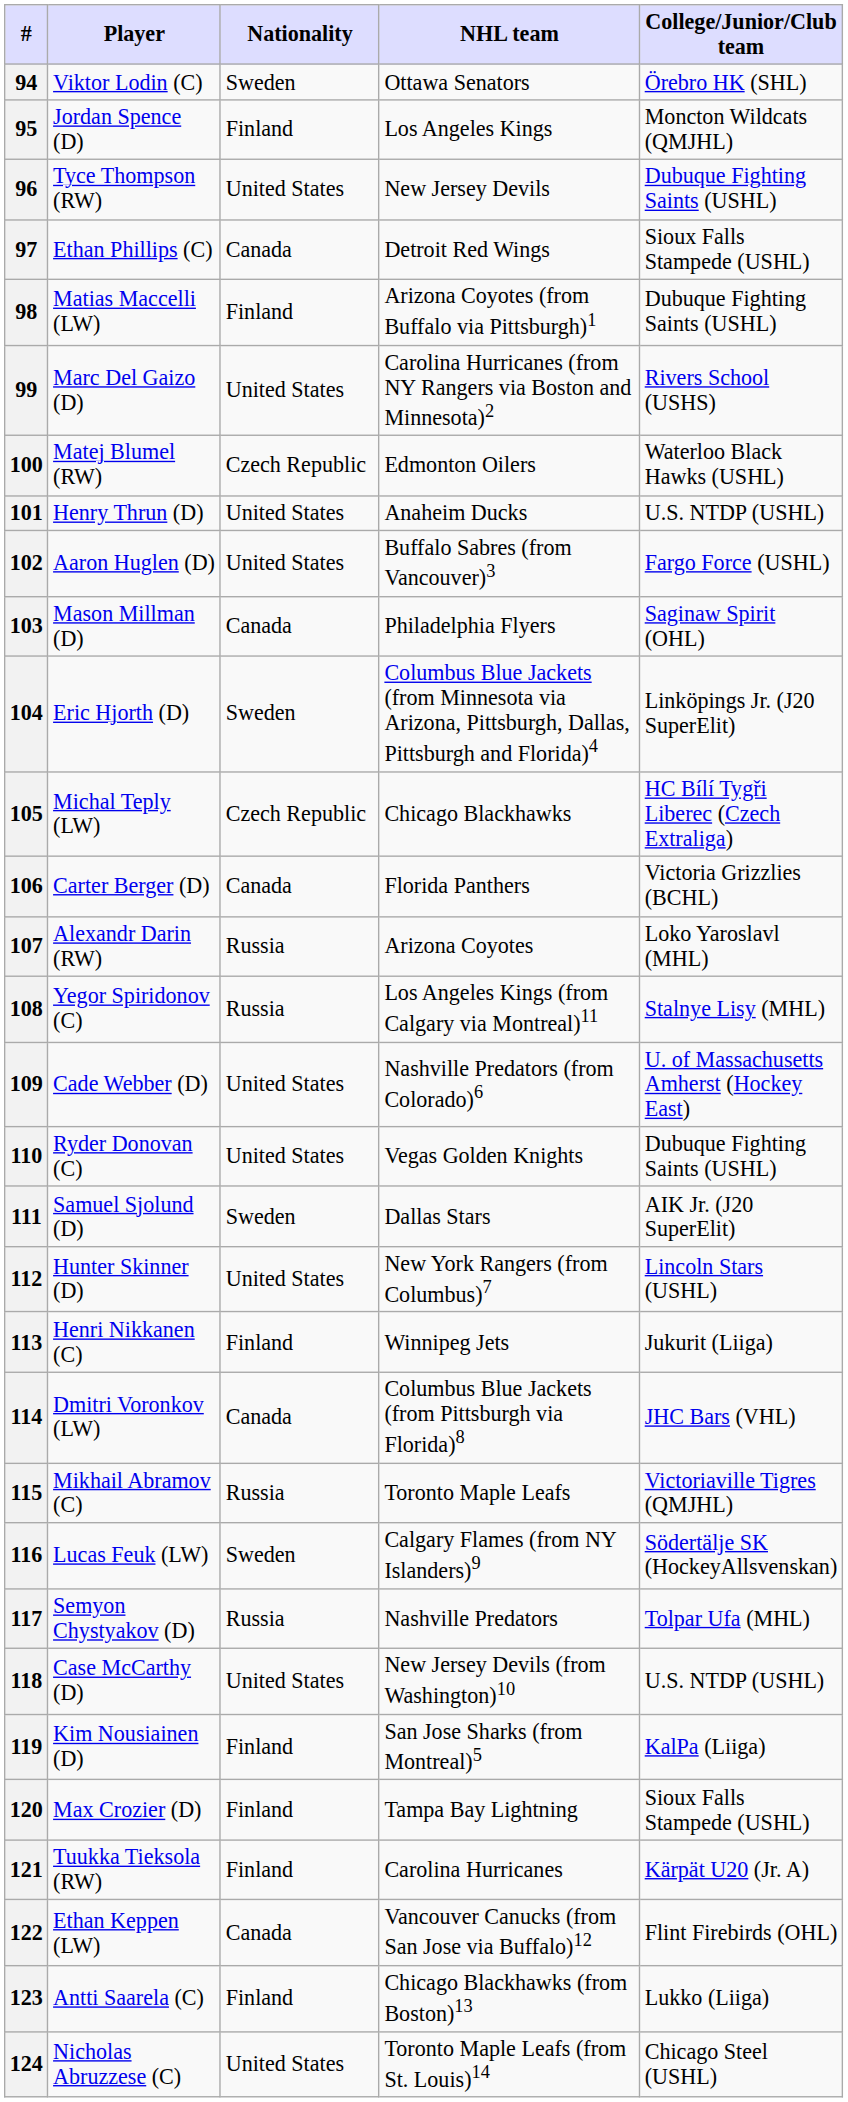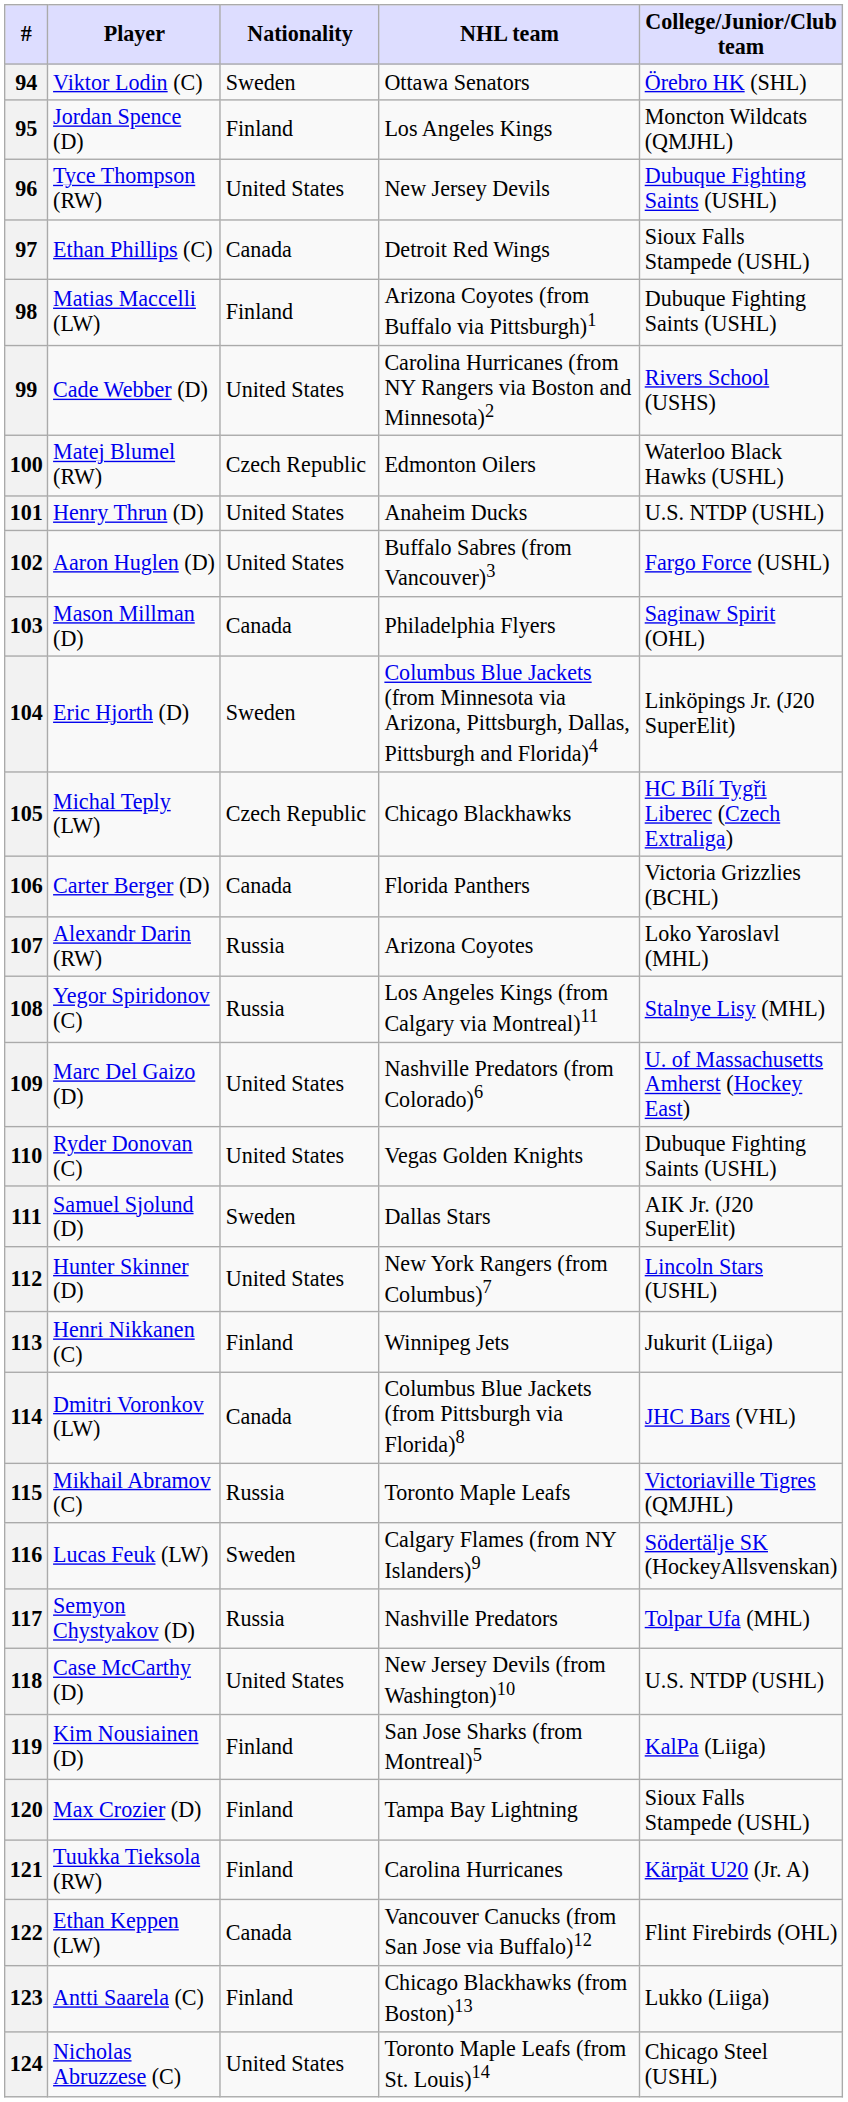99 | Player: Marc Del Gaizo (D) -> Cade Webber (D)
109 | Player: Cade Webber (D) -> Marc Del Gaizo (D)
